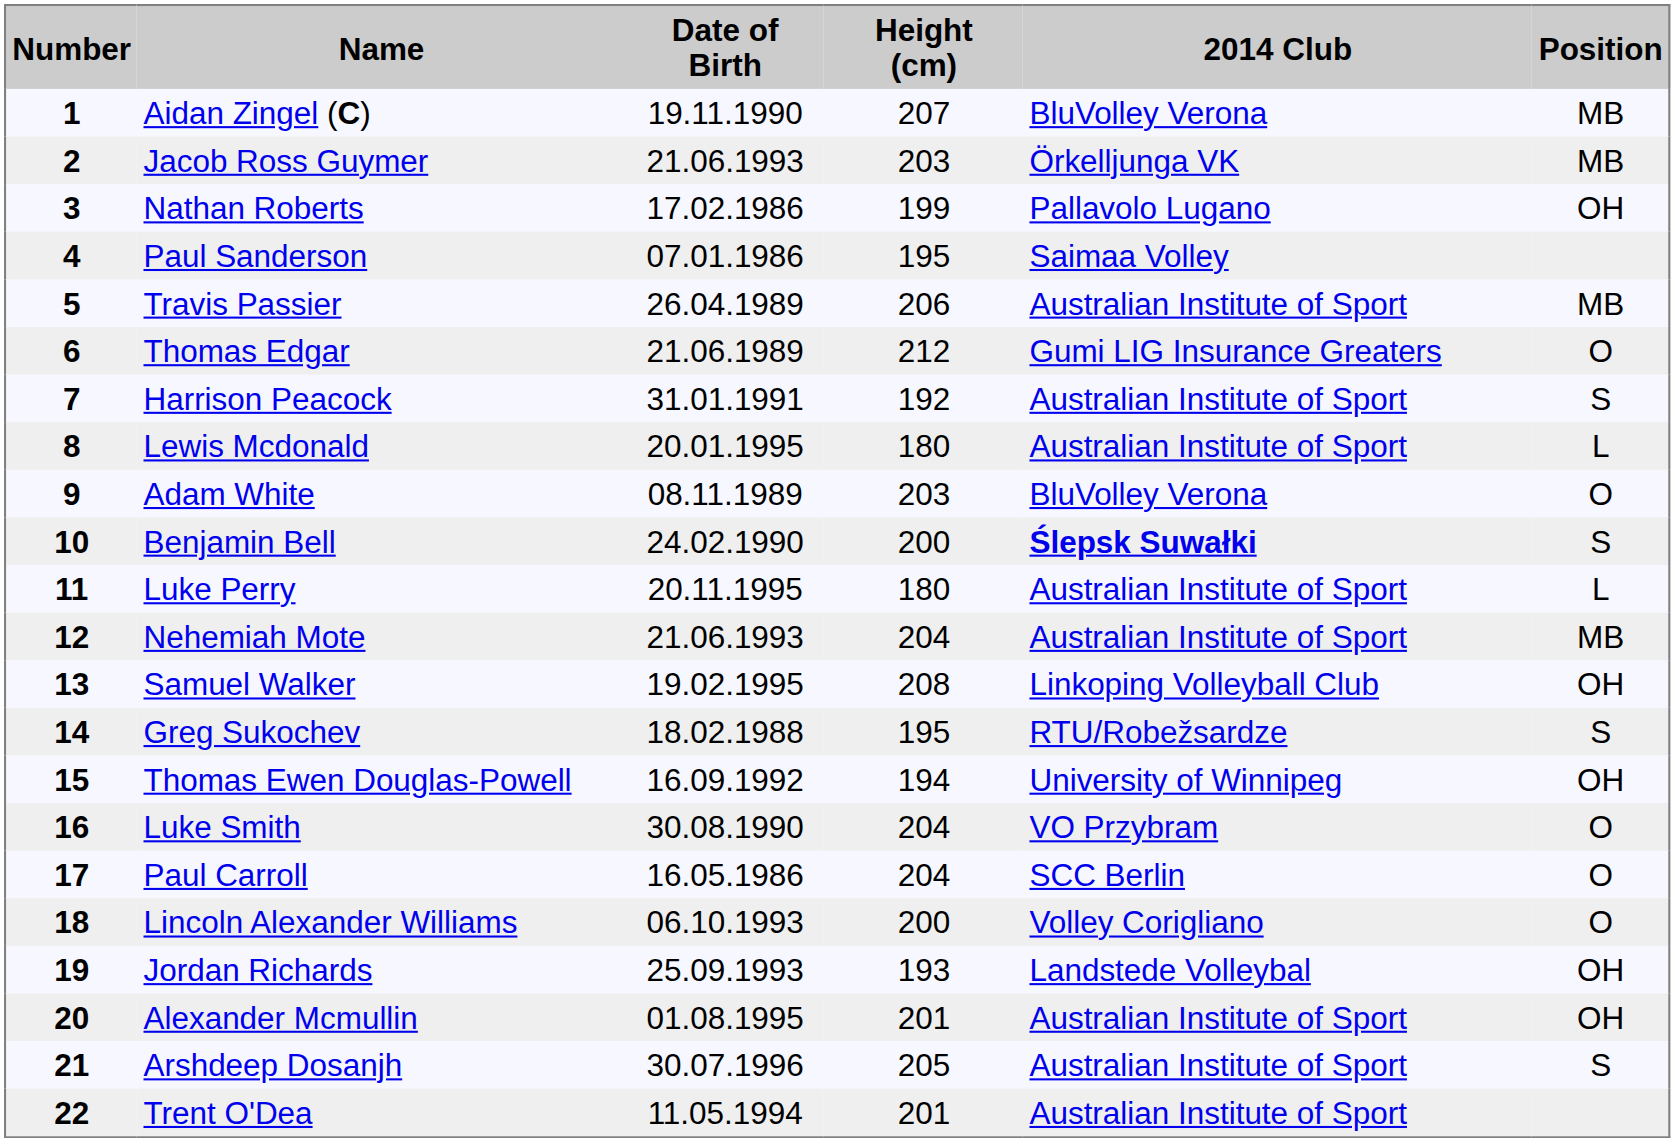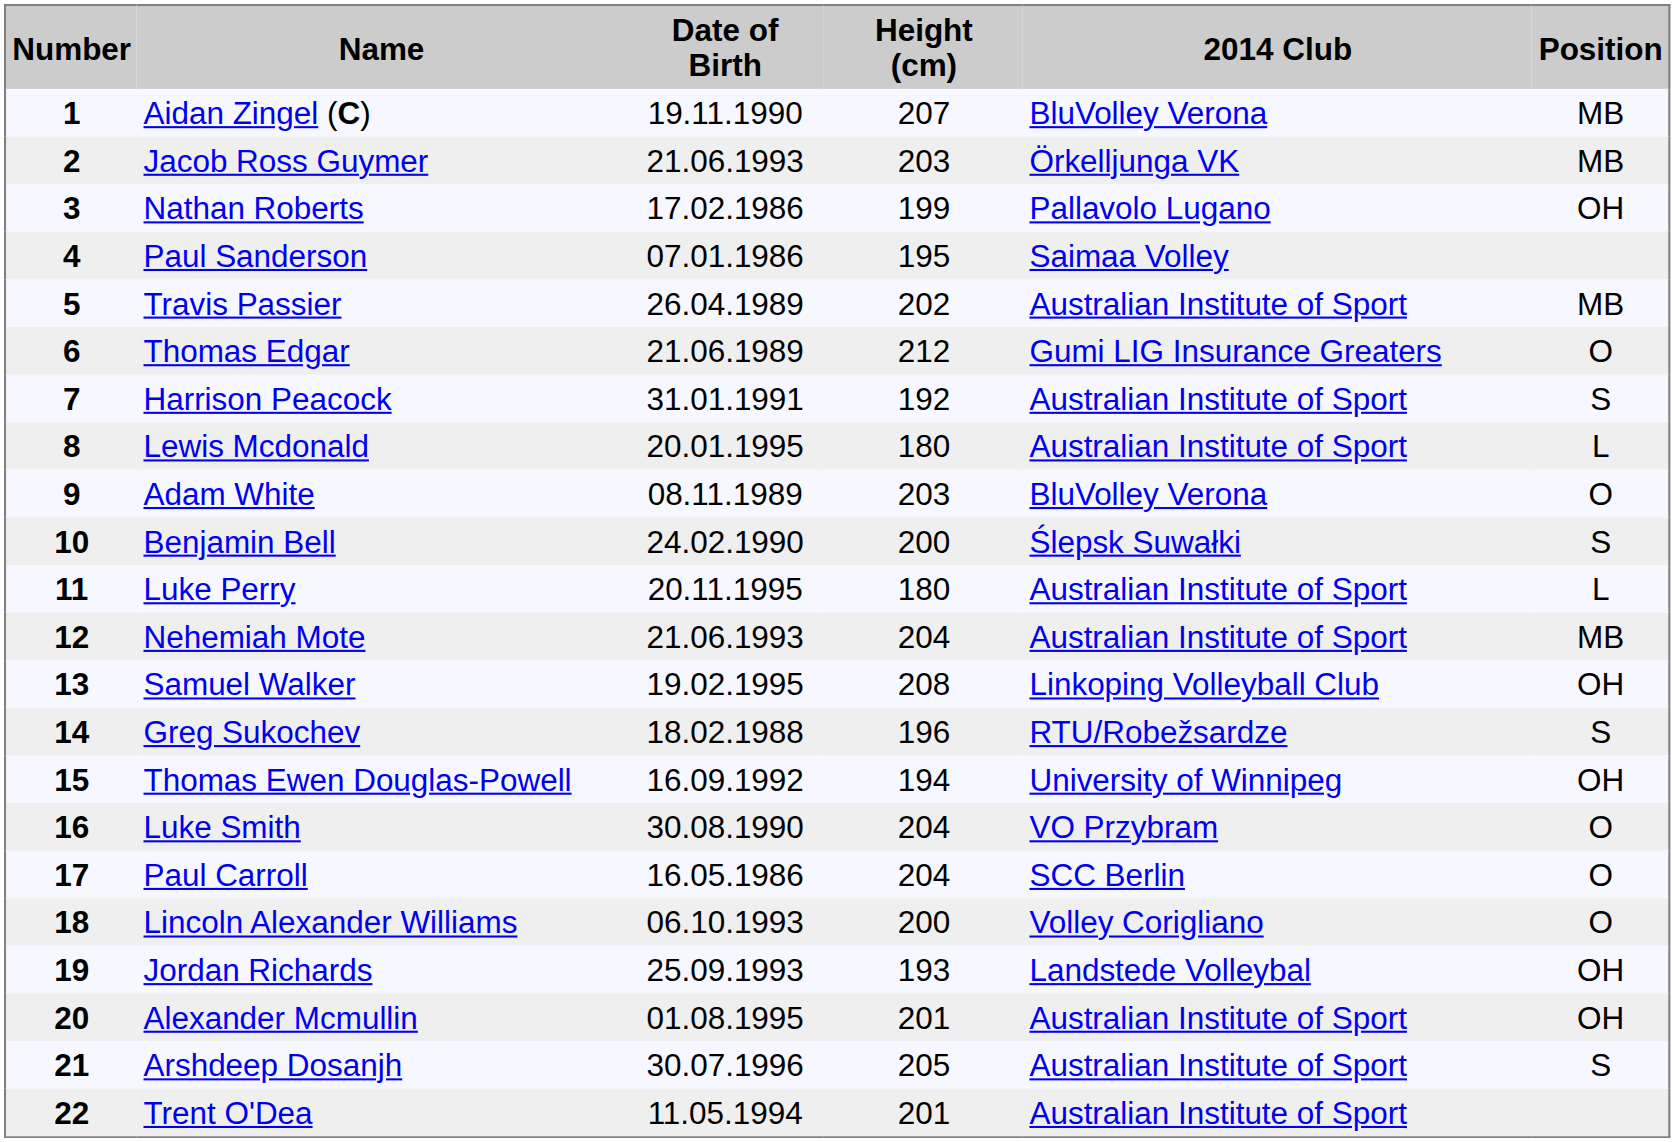Travis Passier | Height (cm): 206 -> 202
Benjamin Bell | 2014 Club: bold -> normal
Greg Sukochev | Height (cm): 195 -> 196
